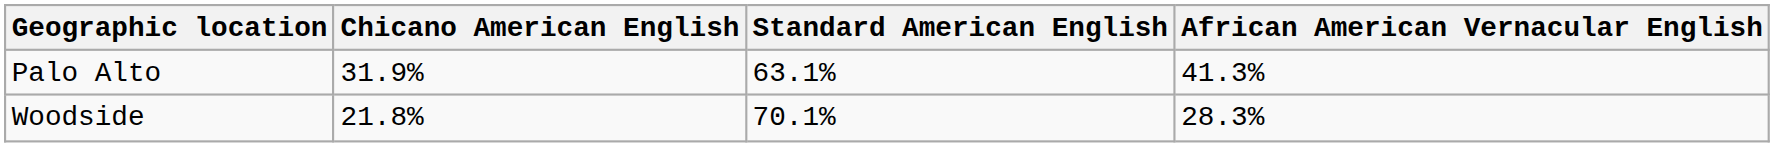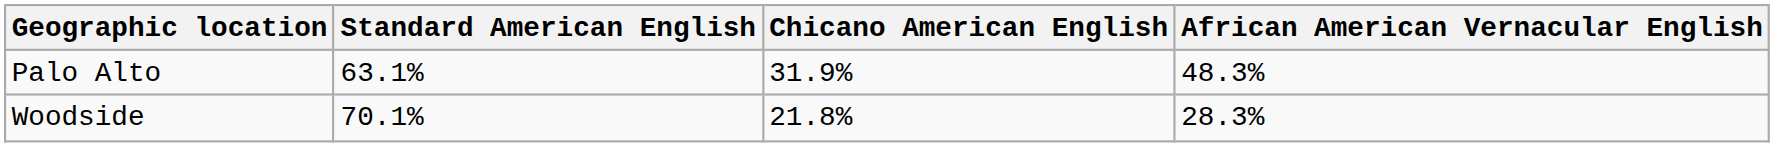columns swapped: Standard American English <-> Chicano American English
Palo Alto | African American Vernacular English: 41.3% -> 48.3%
